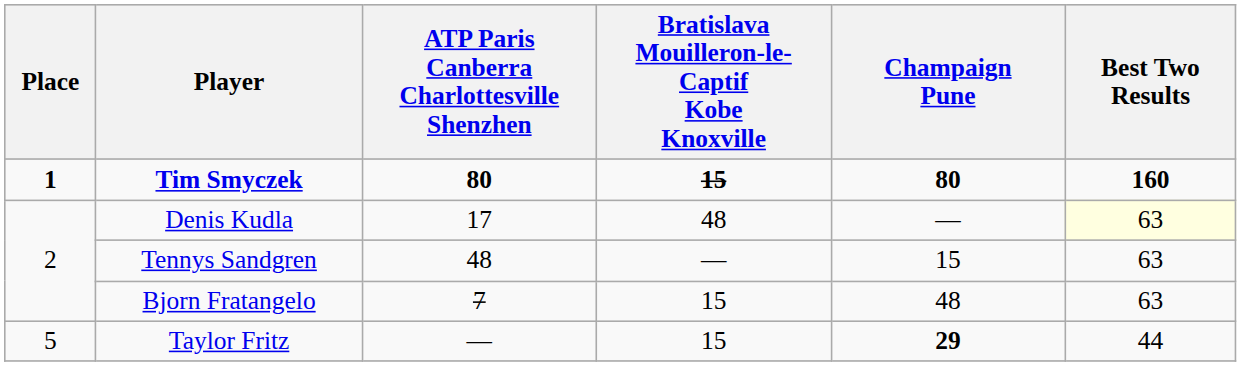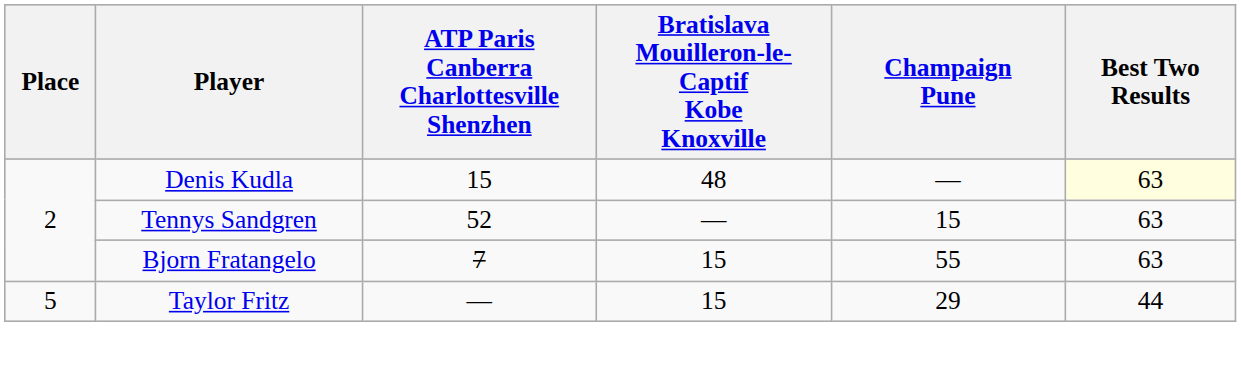- row: 1 | Tim Smyczek | 80 | 15 | 80 | 160
Denis Kudla | ATP Paris Canberra Charlottesville Shenzhen: 17 -> 15
Tennys Sandgren | ATP Paris Canberra Charlottesville Shenzhen: 48 -> 52
Bjorn Fratangelo | Champaign Pune: 48 -> 55
Taylor Fritz | Champaign Pune: bold -> normal
